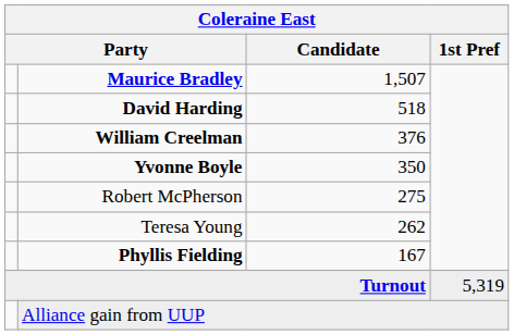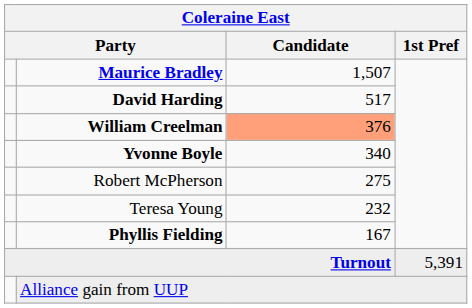David Harding | Candidate: 518 -> 517
William Creelman | Candidate: no background -> lightsalmon background
Yvonne Boyle | Candidate: 350 -> 340
Teresa Young | Candidate: 262 -> 232
Turnout | 1st Pref: 5,319 -> 5,391
